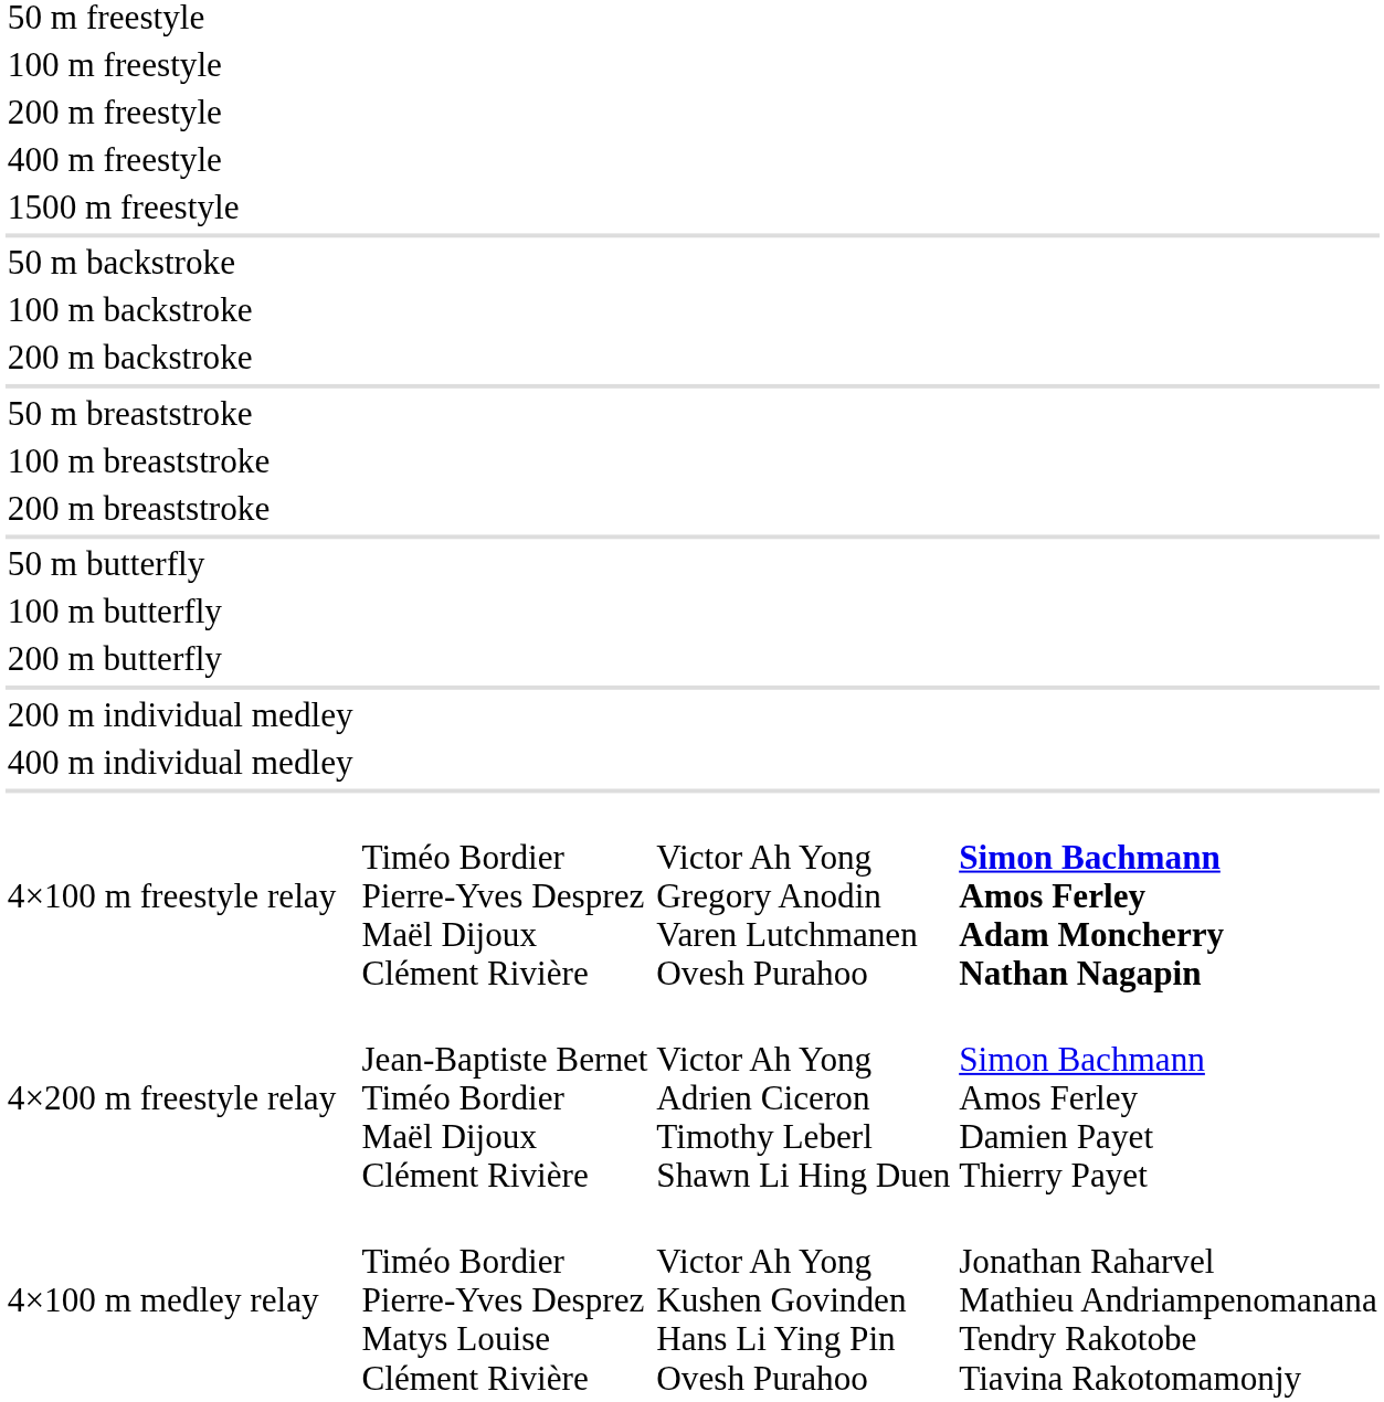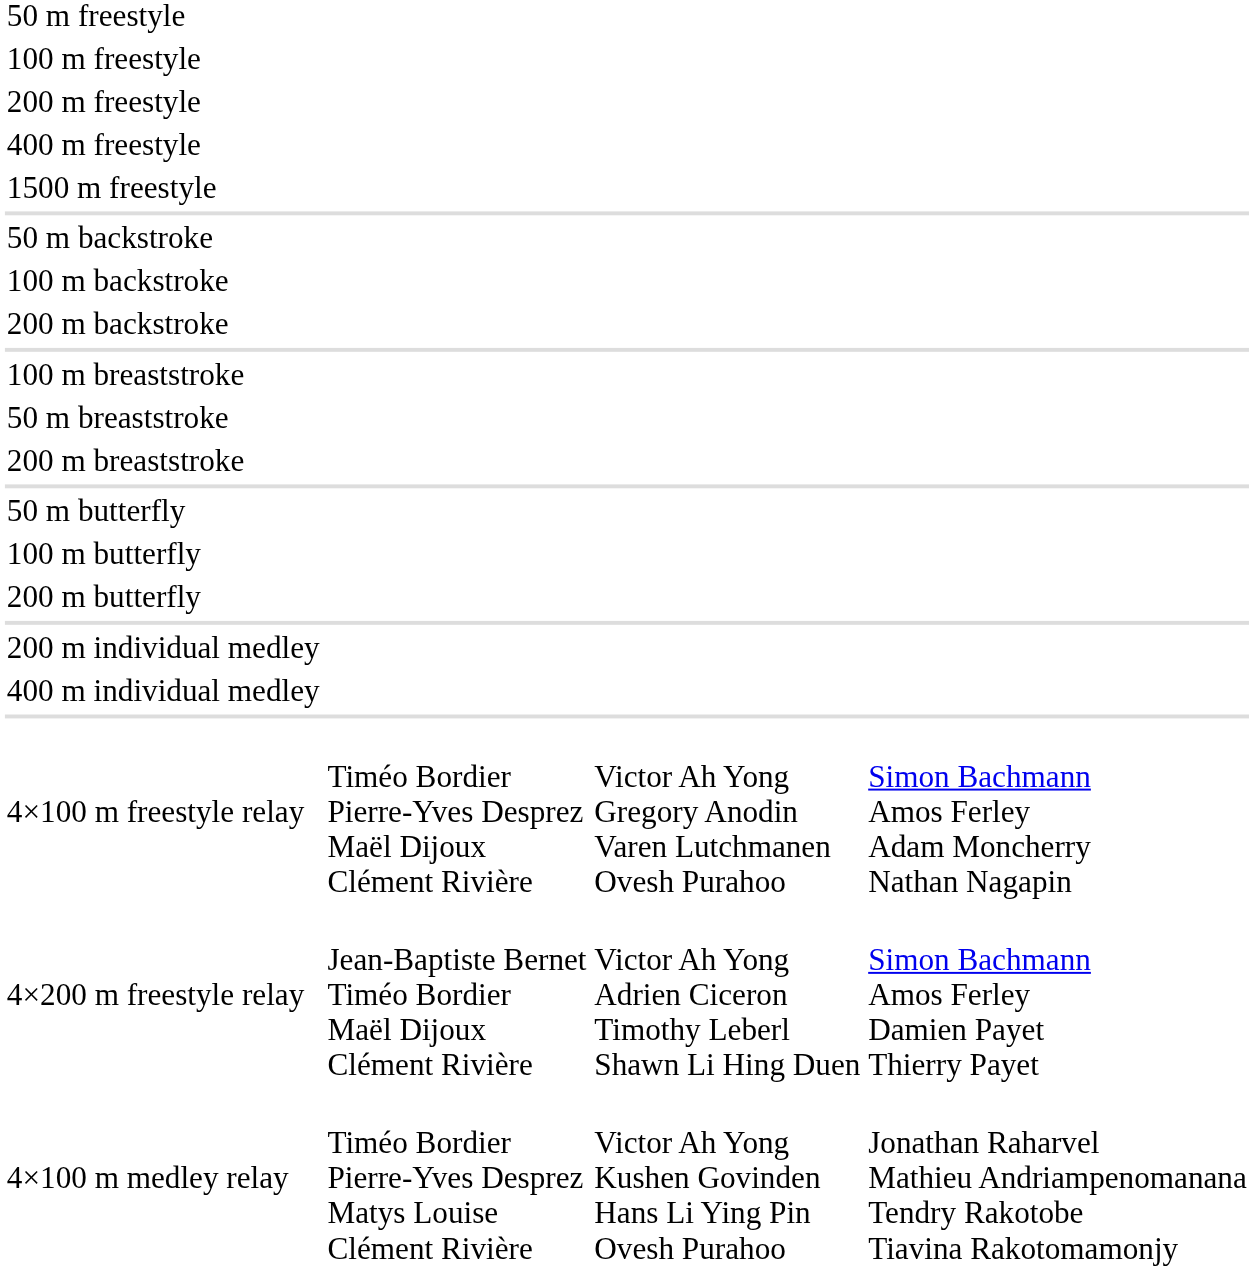rows swapped: 50 m breaststroke <-> 100 m breaststroke
4×100 m freestyle relay | column 4: bold -> normal
